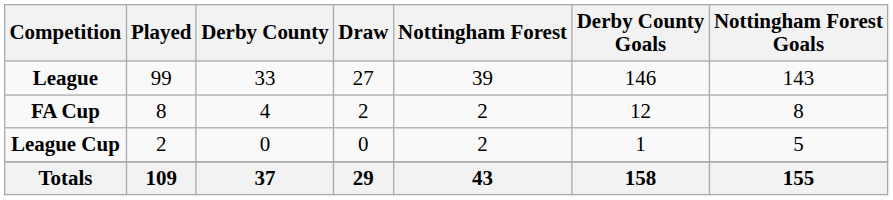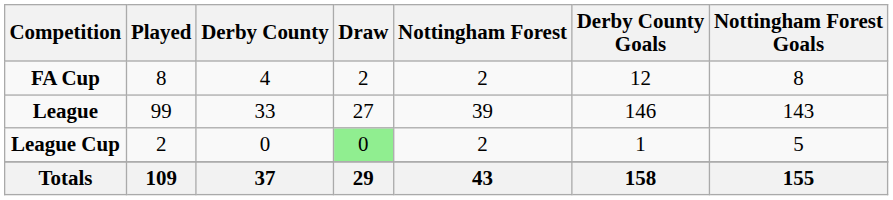rows swapped: League <-> FA Cup
League Cup | Draw: no background -> lightgreen background
